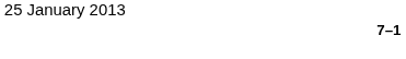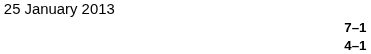+ row: 4–1
